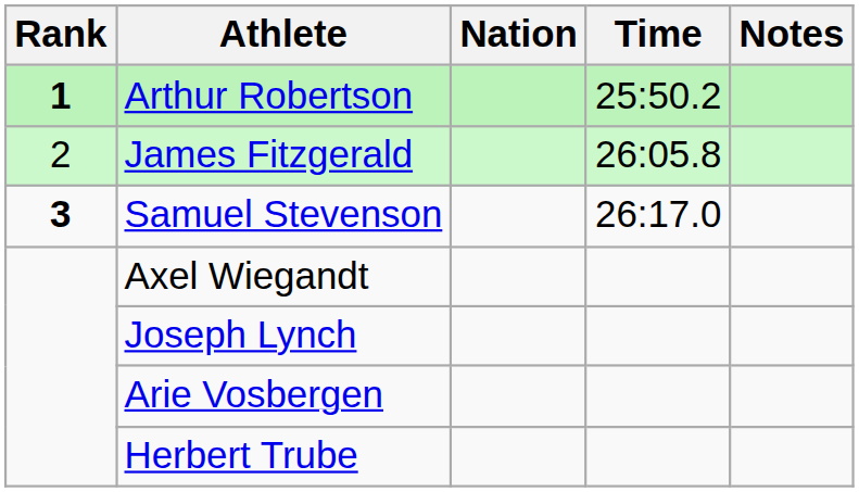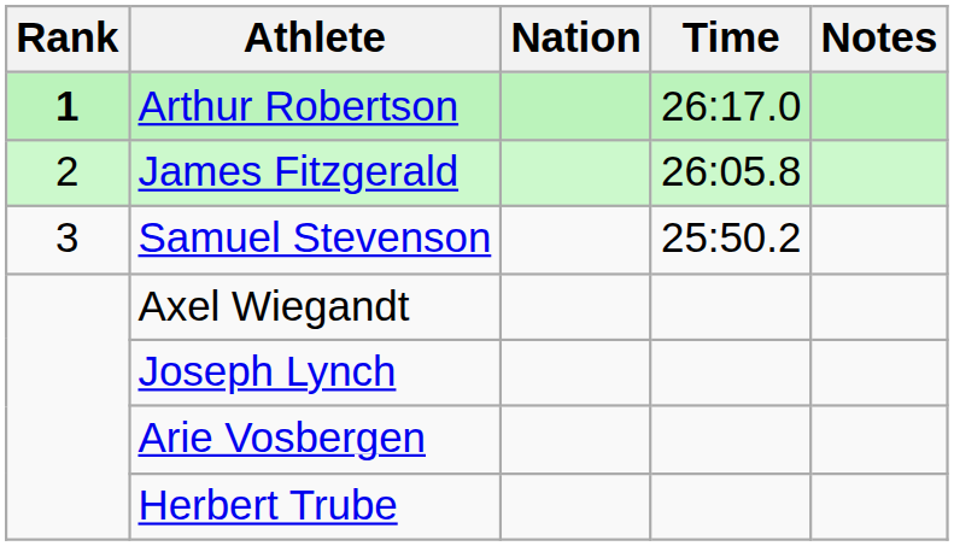Arthur Robertson | Time: 25:50.2 -> 26:17.0
Samuel Stevenson | Rank: bold -> normal
Samuel Stevenson | Time: 26:17.0 -> 25:50.2
